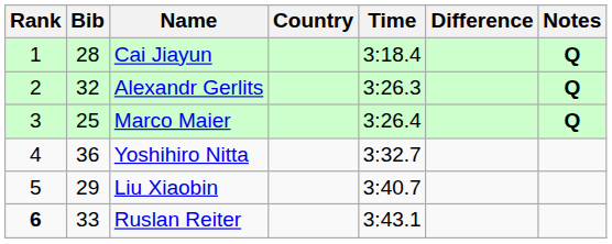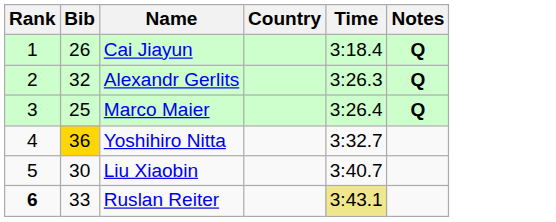- column: Difference
Cai Jiayun | Bib: 28 -> 26
Yoshihiro Nitta | Bib: no background -> gold background
Liu Xiaobin | Bib: 29 -> 30
Ruslan Reiter | Time: no background -> khaki background
